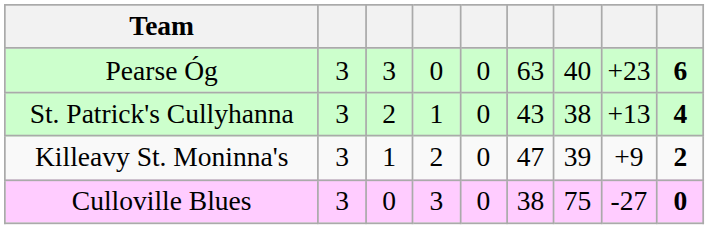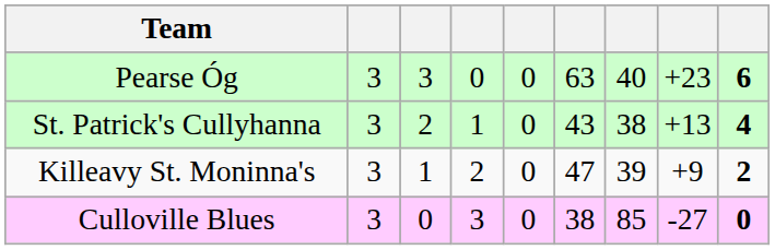Culloville Blues | column 7: 75 -> 85
